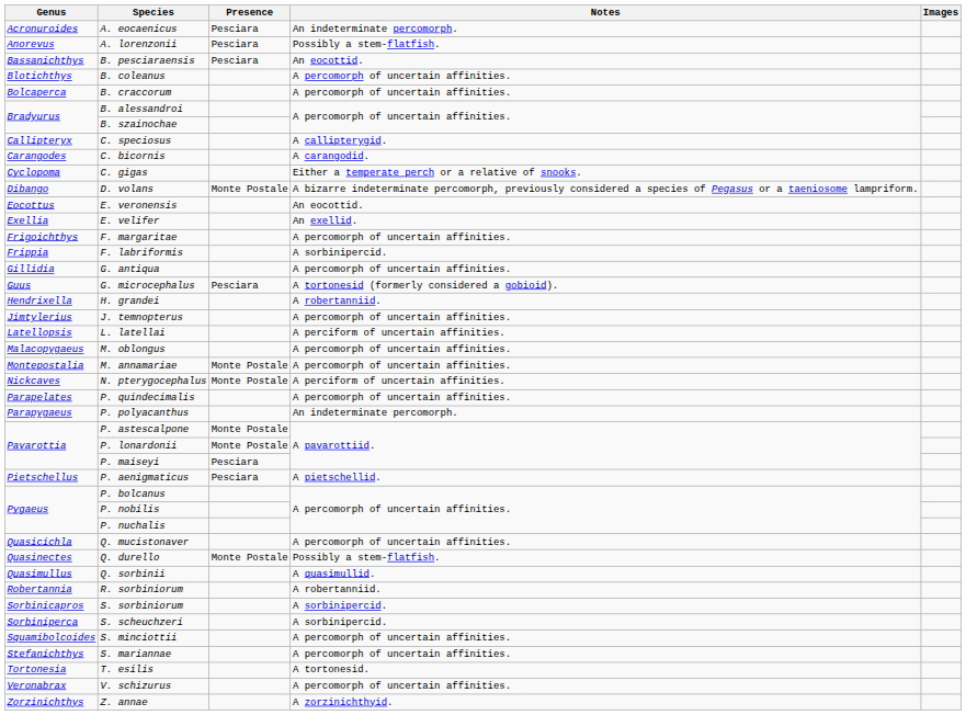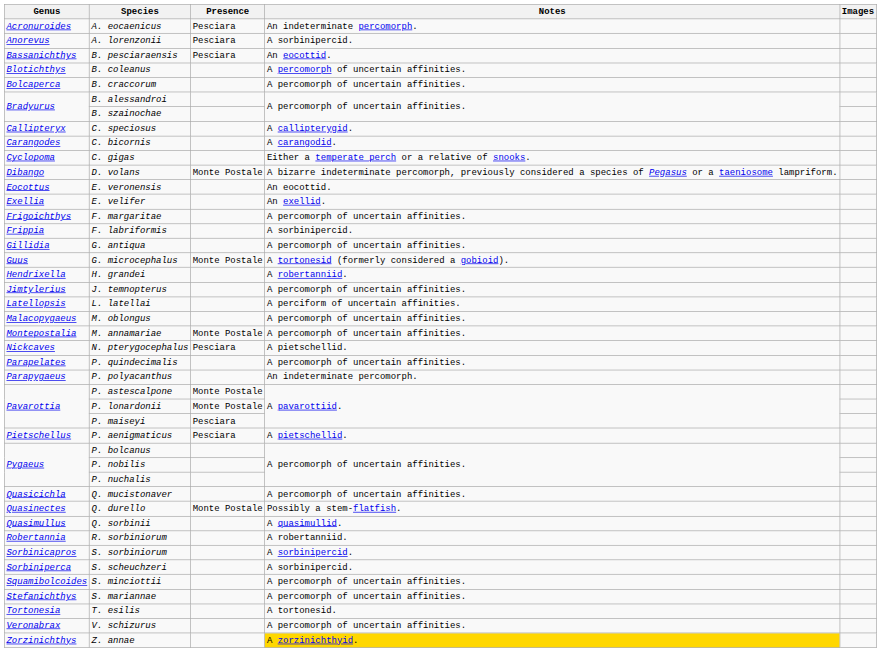A. lorenzonii | Notes: Possibly a stem-flatfish. -> A sorbinipercid.
G. microcephalus | Presence: Pesciara -> Monte Postale
N. pterygocephalus | Presence: Monte Postale -> Pesciara
N. pterygocephalus | Notes: A perciform of uncertain affinities. -> A pietschellid.
Z. annae | Notes: no background -> gold background
